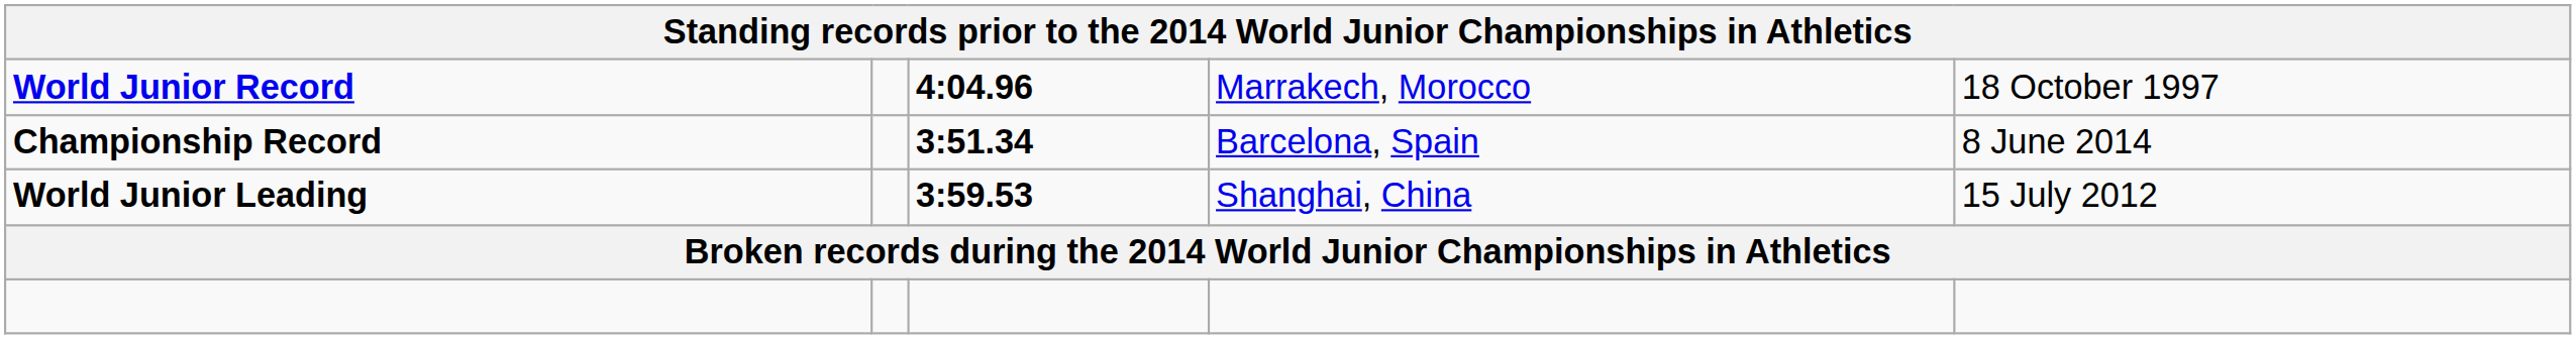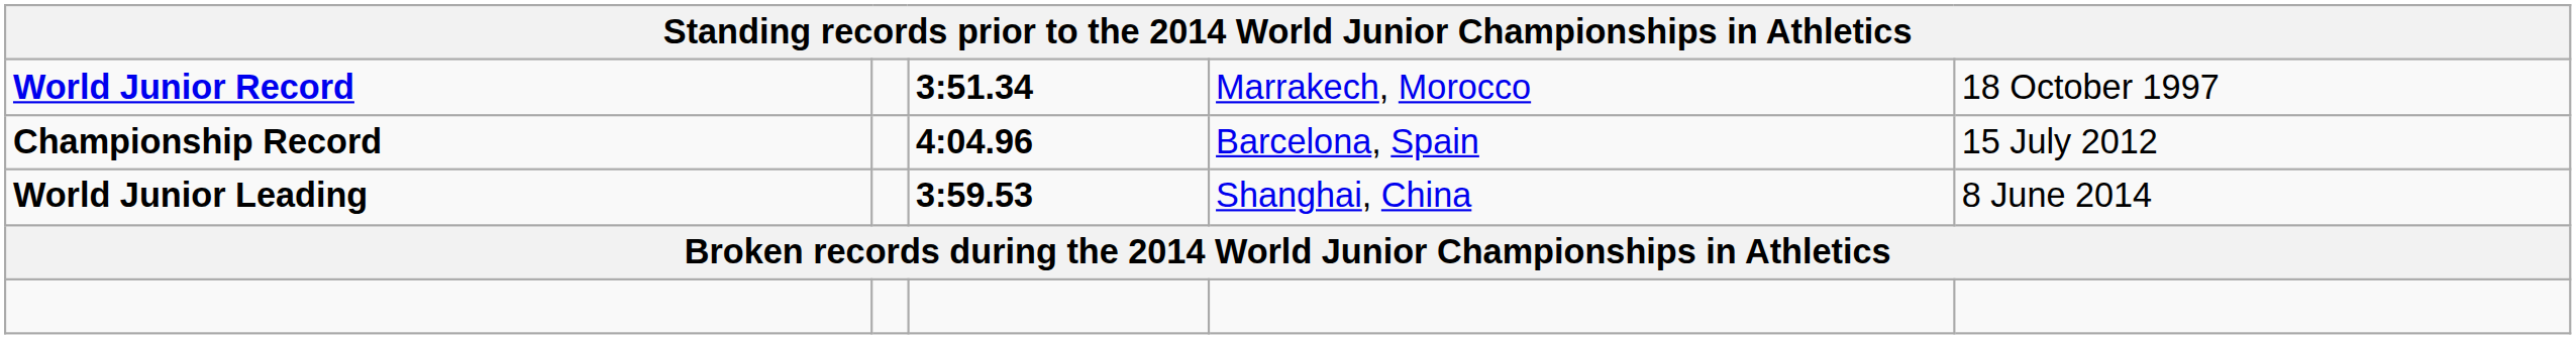World Junior Record | column 3: 4:04.96 -> 3:51.34
Championship Record | column 3: 3:51.34 -> 4:04.96
Championship Record | column 5: 8 June 2014 -> 15 July 2012
World Junior Leading | column 5: 15 July 2012 -> 8 June 2014
